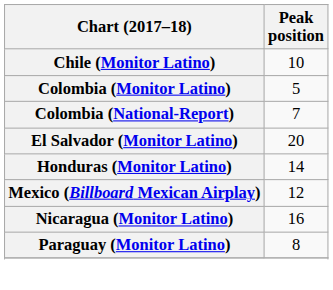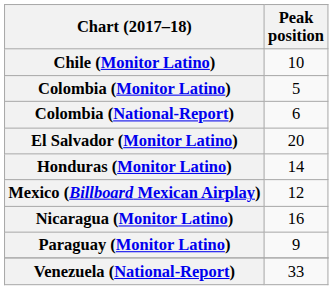Colombia (National-Report) | Peak position: 7 -> 6
Paraguay (Monitor Latino) | Peak position: 8 -> 9
+ row: Venezuela (National-Report) | 33
